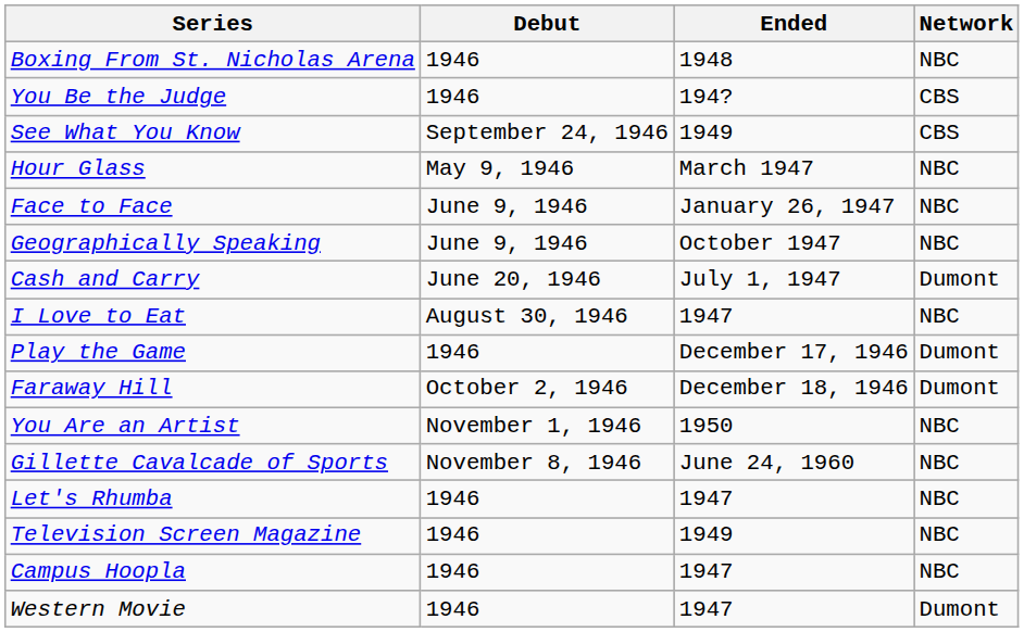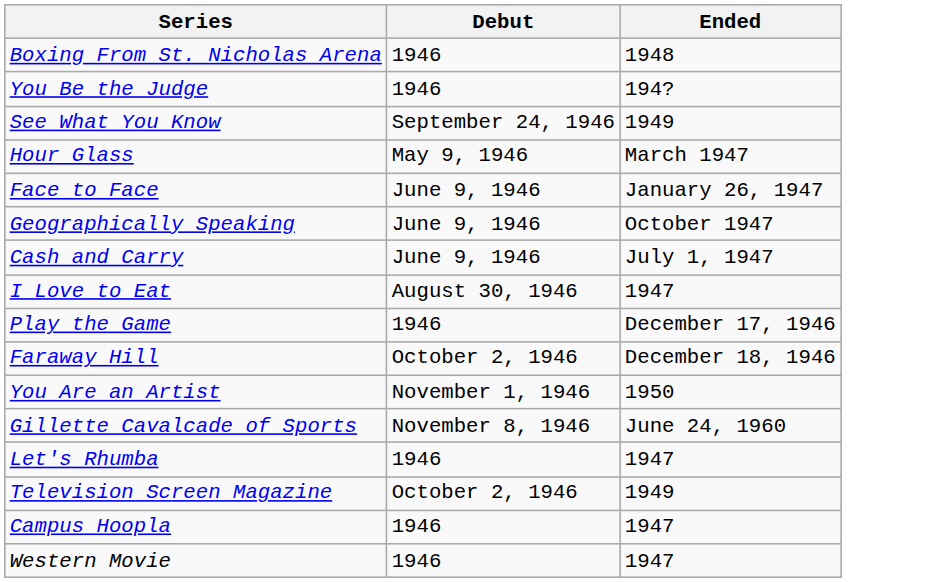- column: Network | NBC | CBS | CBS | NBC | NBC | NBC | Dumont | NBC | Dumont | Dumont | NBC | NBC | NBC | NBC | NBC | Dumont
Cash and Carry | Debut: June 20, 1946 -> June 9, 1946
Television Screen Magazine | Debut: 1946 -> October 2, 1946
